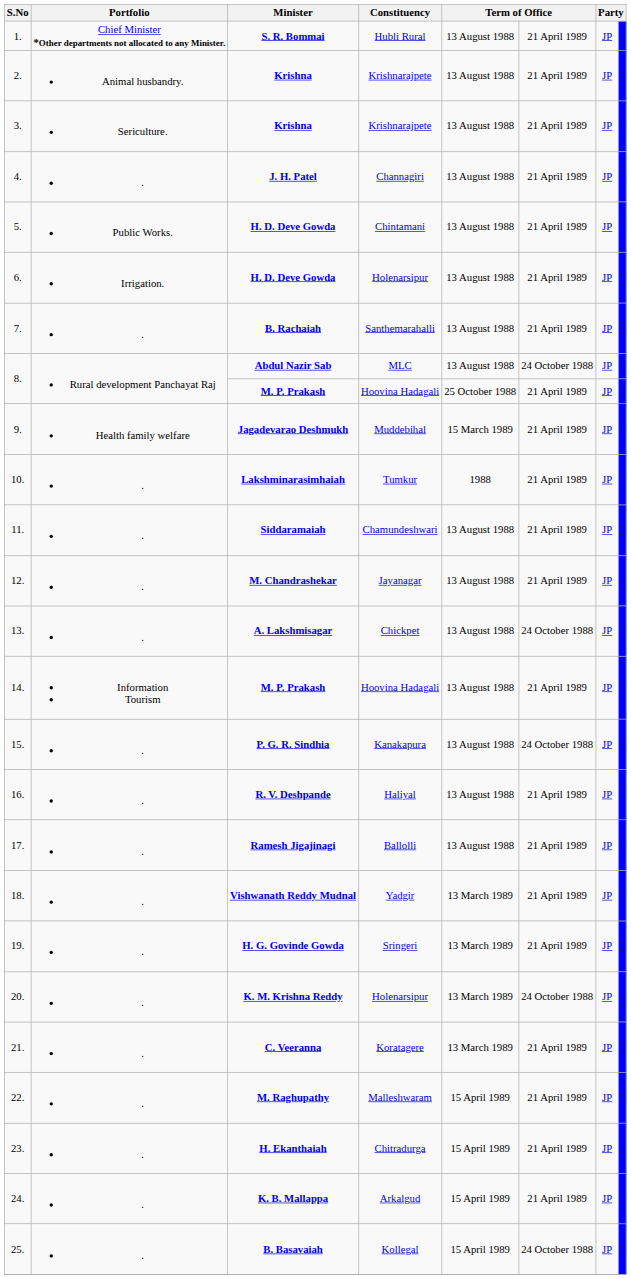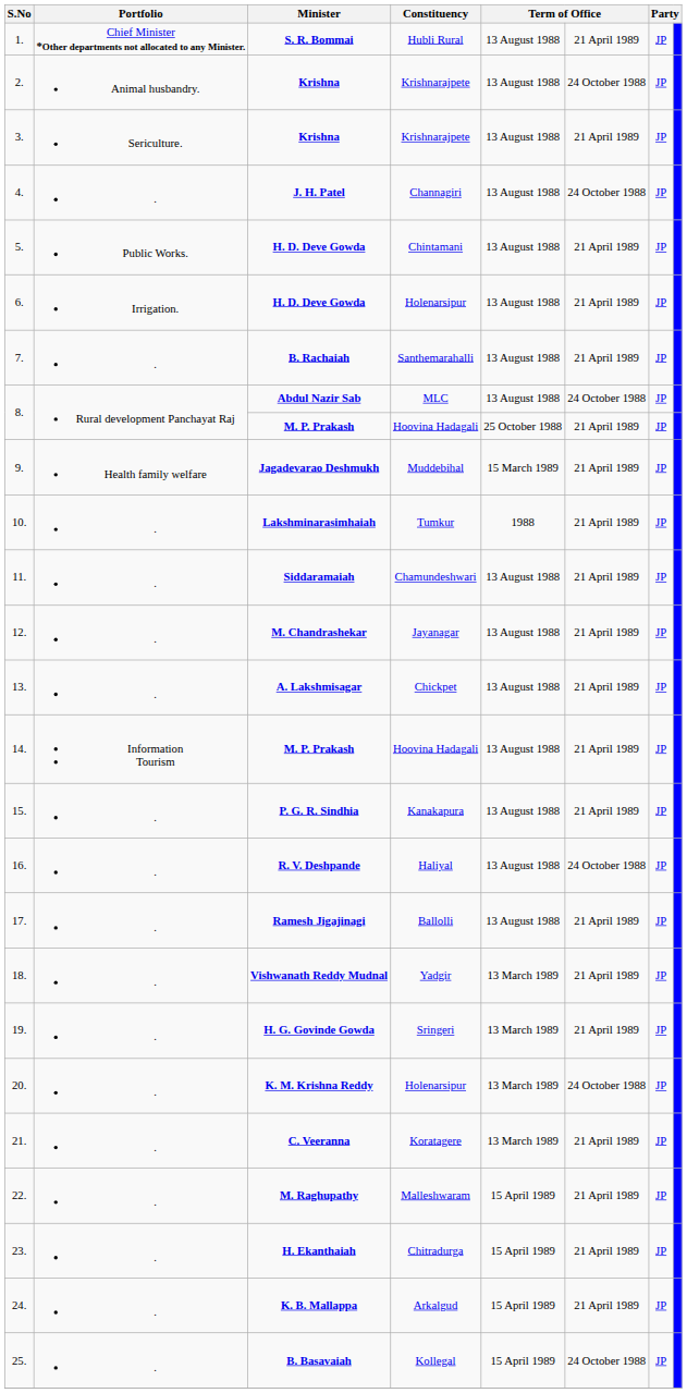2. | column 6: 21 April 1989 -> 24 October 1988
4. | column 6: 21 April 1989 -> 24 October 1988
13. | column 6: 24 October 1988 -> 21 April 1989
15. | column 6: 24 October 1988 -> 21 April 1989
16. | column 6: 21 April 1989 -> 24 October 1988
